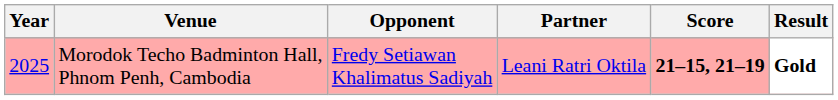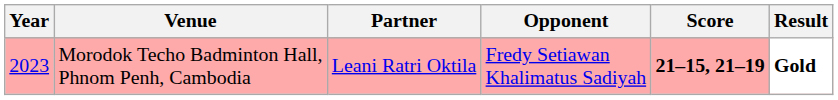columns swapped: Partner <-> Opponent
Morodok Techo Badminton Hall, Phnom Penh, Cambodia | Year: 2025 -> 2023
